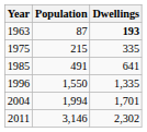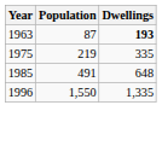1975 | Population: 215 -> 219
1985 | Dwellings: 641 -> 648
- row: 2004 | 1,994 | 1,701
- row: 2011 | 3,146 | 2,302
